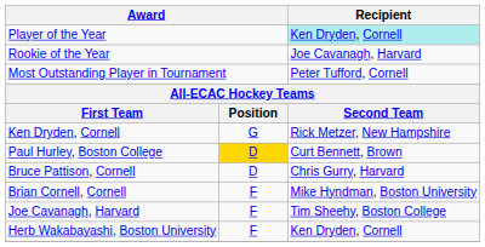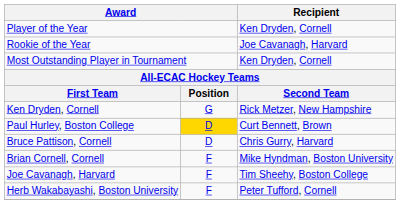Player of the Year | Recipient: paleturquoise background -> no background
Most Outstanding Player in Tournament | Recipient: Peter Tufford, Cornell -> Ken Dryden, Cornell
Herb Wakabayashi, Boston University | Recipient: Ken Dryden, Cornell -> Peter Tufford, Cornell
